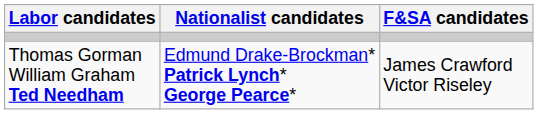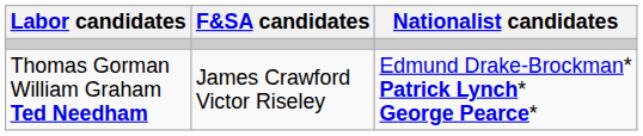columns swapped: Nationalist candidates <-> F&SA candidates
